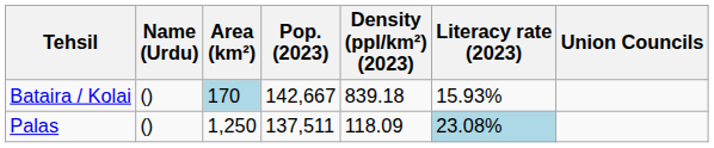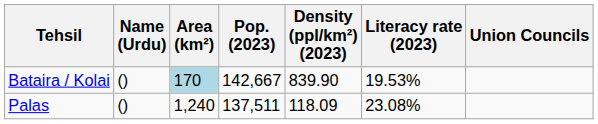Bataira / Kolai | Density (ppl/km²) (2023): 839.18 -> 839.90
Bataira / Kolai | Literacy rate (2023): 15.93% -> 19.53%
Palas | Area (km²): 1,250 -> 1,240
Palas | Literacy rate (2023): lightblue background -> no background
